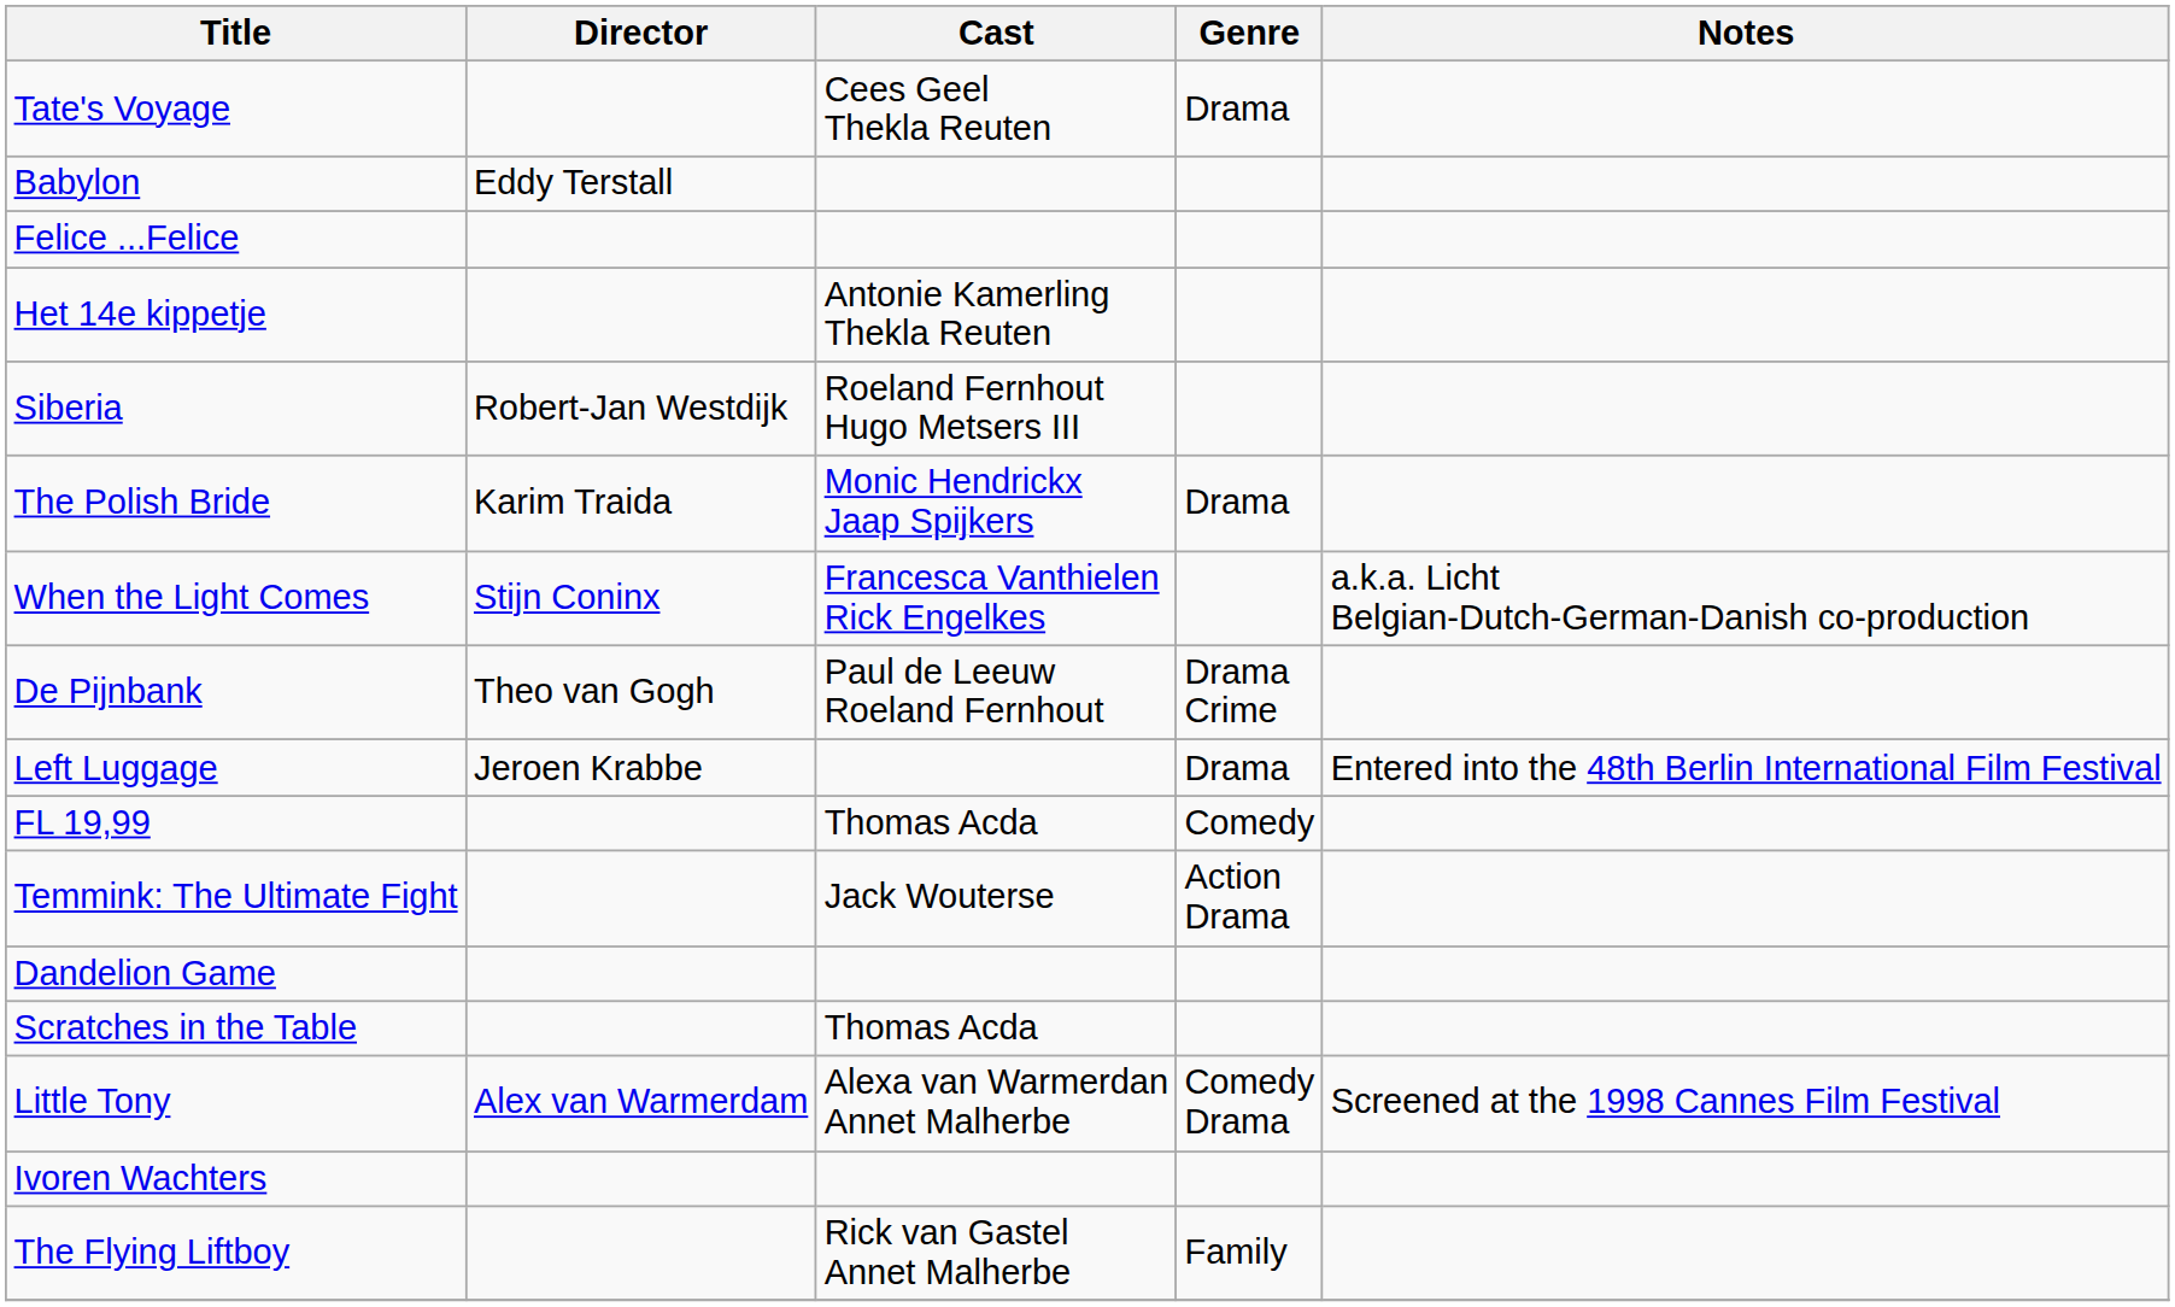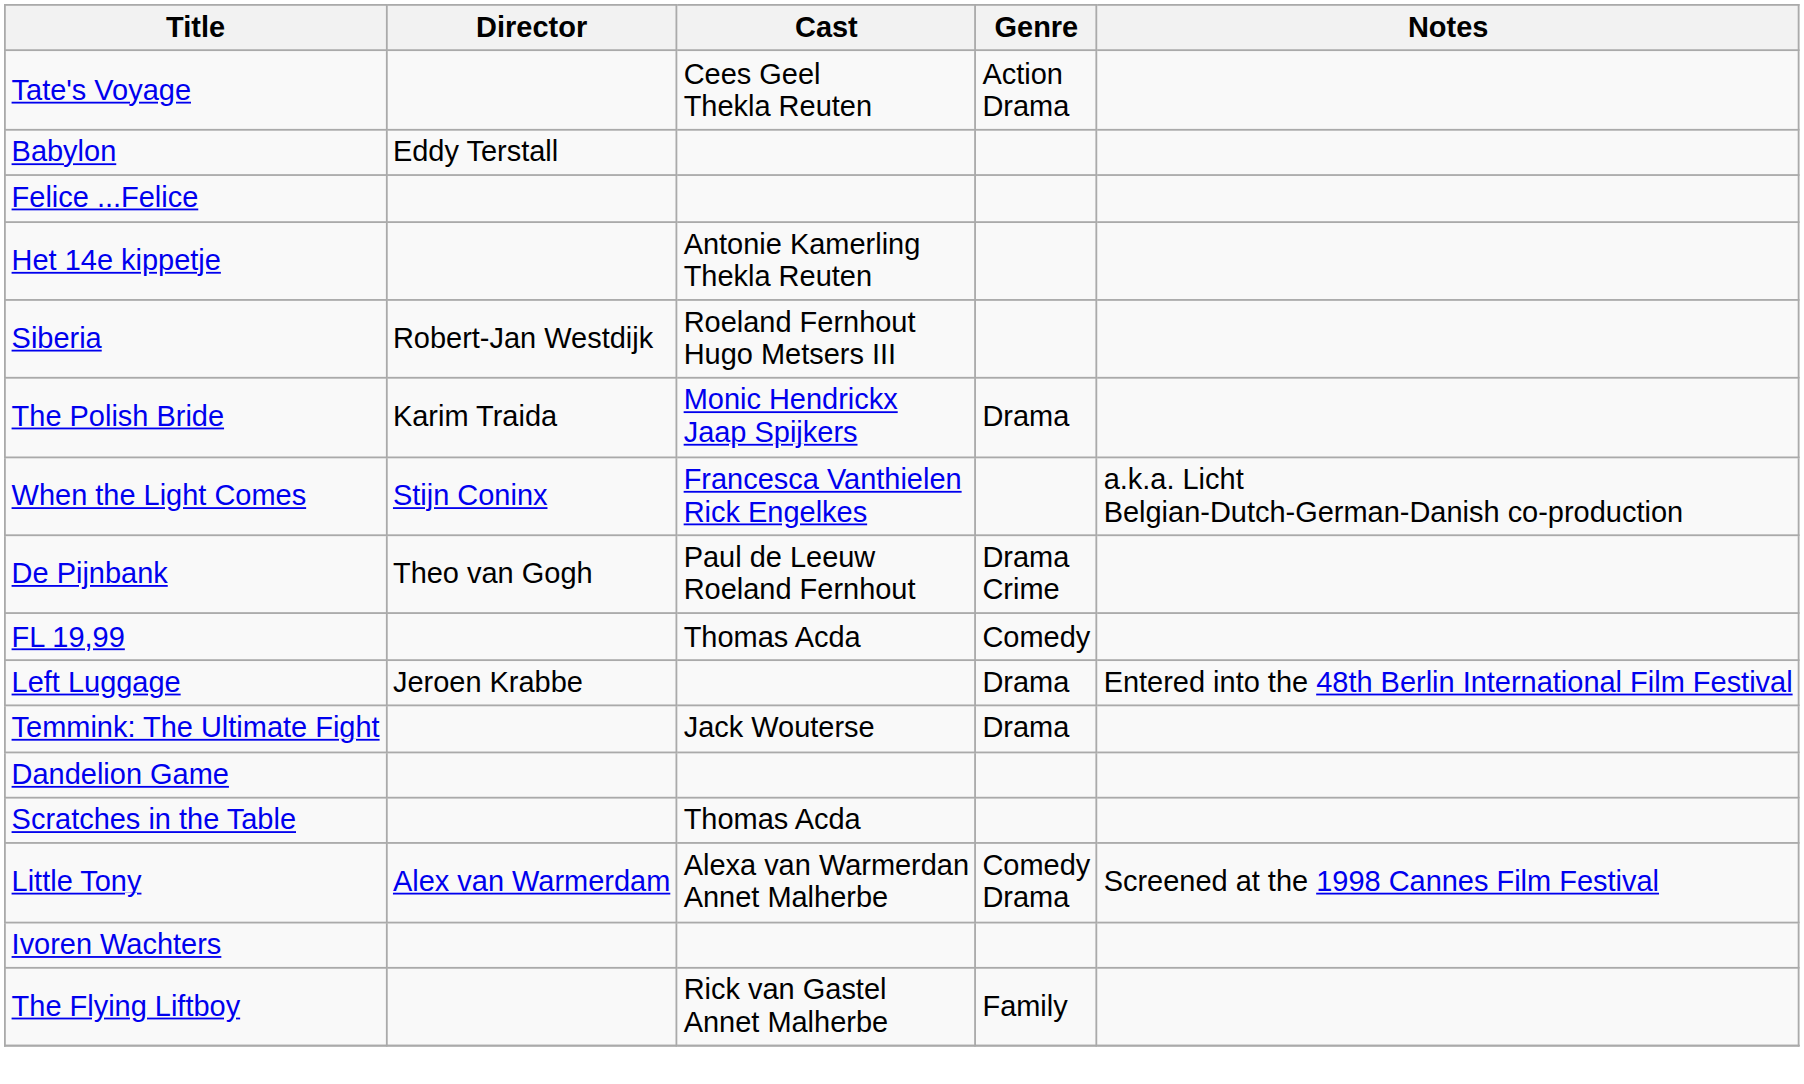Tate's Voyage | Genre: Drama -> Action Drama
rows swapped: FL 19,99 <-> Left Luggage
Temmink: The Ultimate Fight | Genre: Action Drama -> Drama
